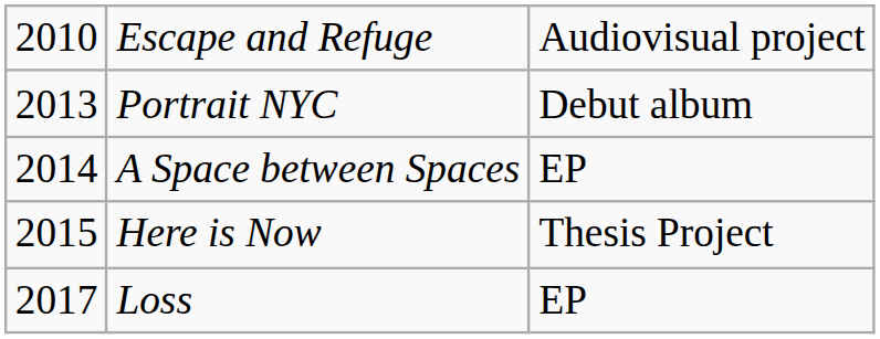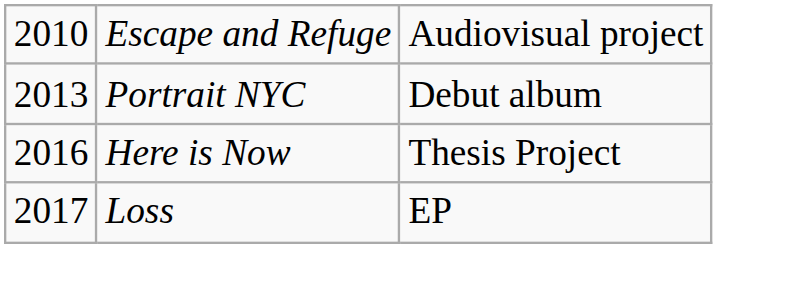- row: 2014 | A Space between Spaces | EP
Here is Now | column 1: 2015 -> 2016
